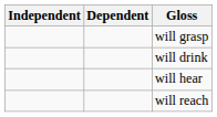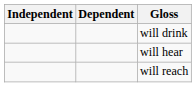- row: will grasp
